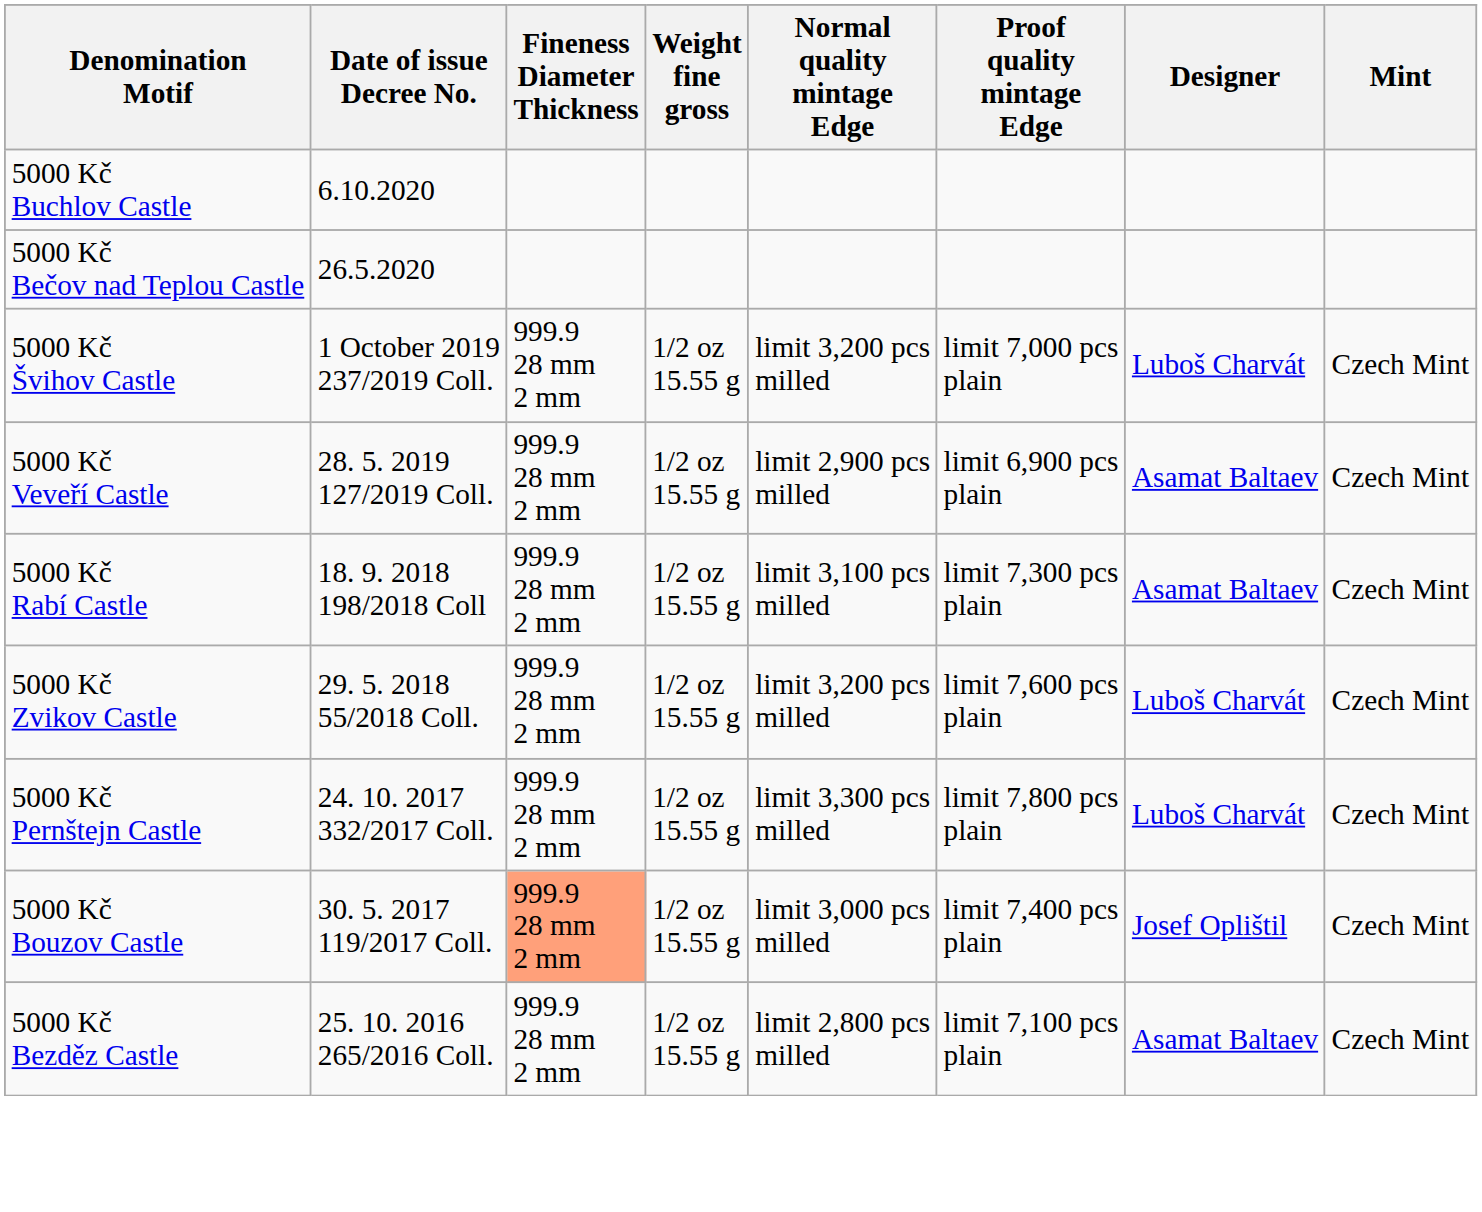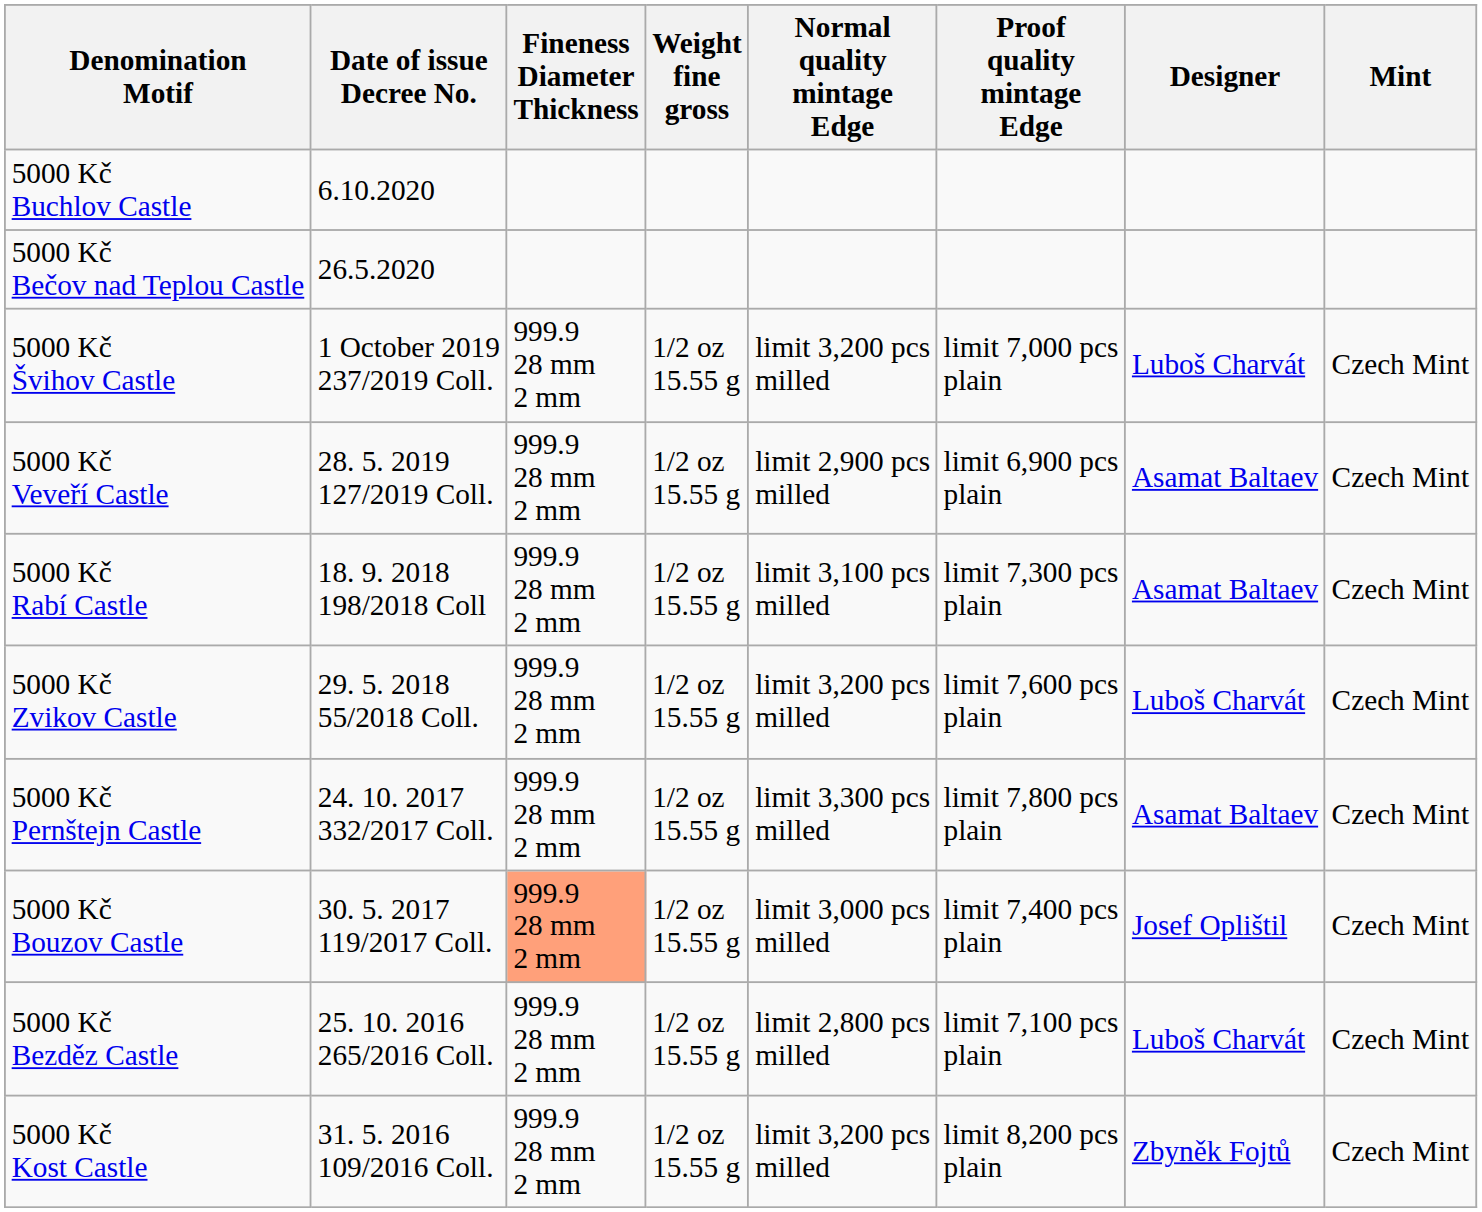5000 Kč Pernštejn Castle | Designer: Luboš Charvát -> Asamat Baltaev
5000 Kč Bezděz Castle | Designer: Asamat Baltaev -> Luboš Charvát
+ row: 5000 Kč Kost Castle | 31. 5. 2016 109/2016 Coll. | 999.9 28 mm 2 mm | 1/2 oz 15.55 g | limit 3,200 pcs milled | limit 8,200 pcs plain | Zbyněk Fojtů | Czech Mint
